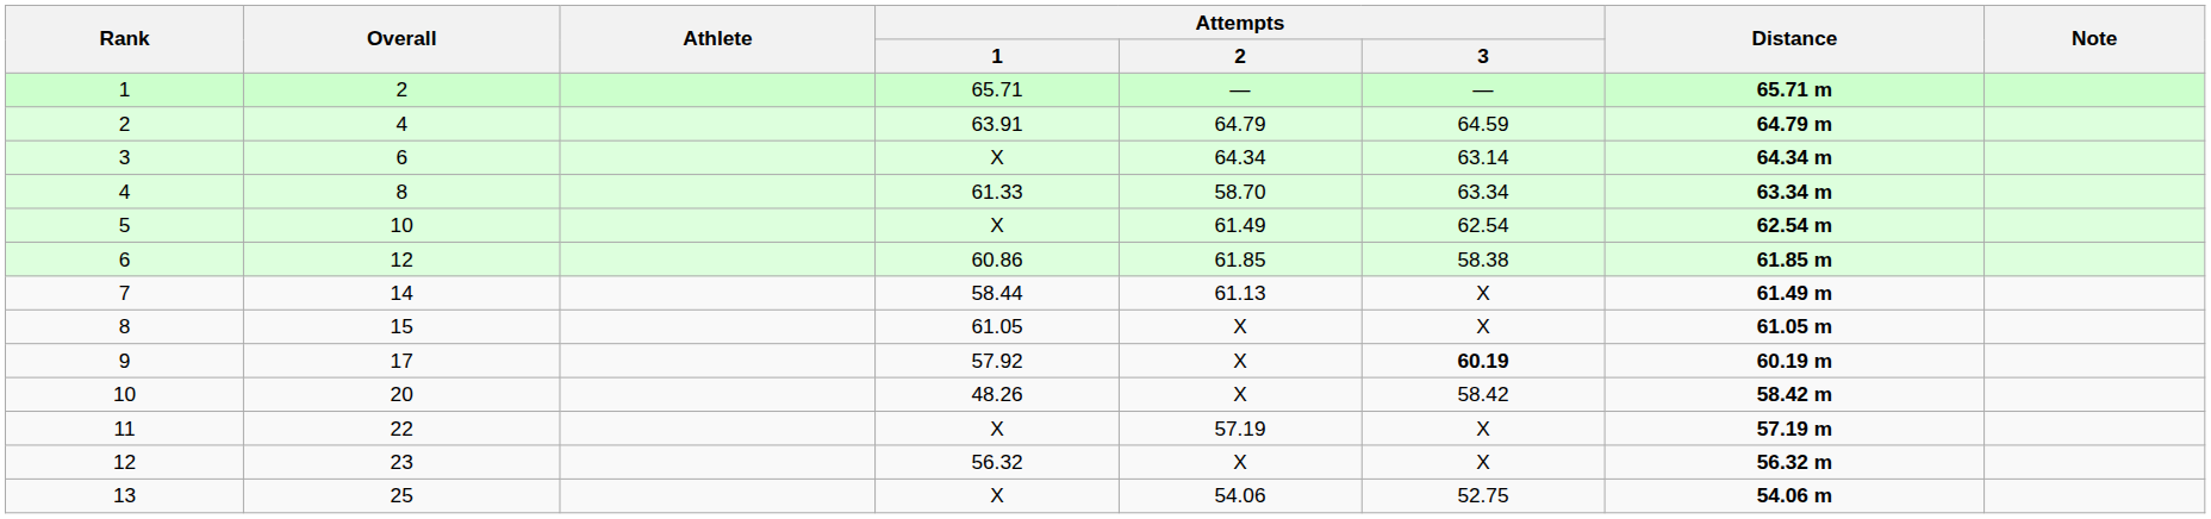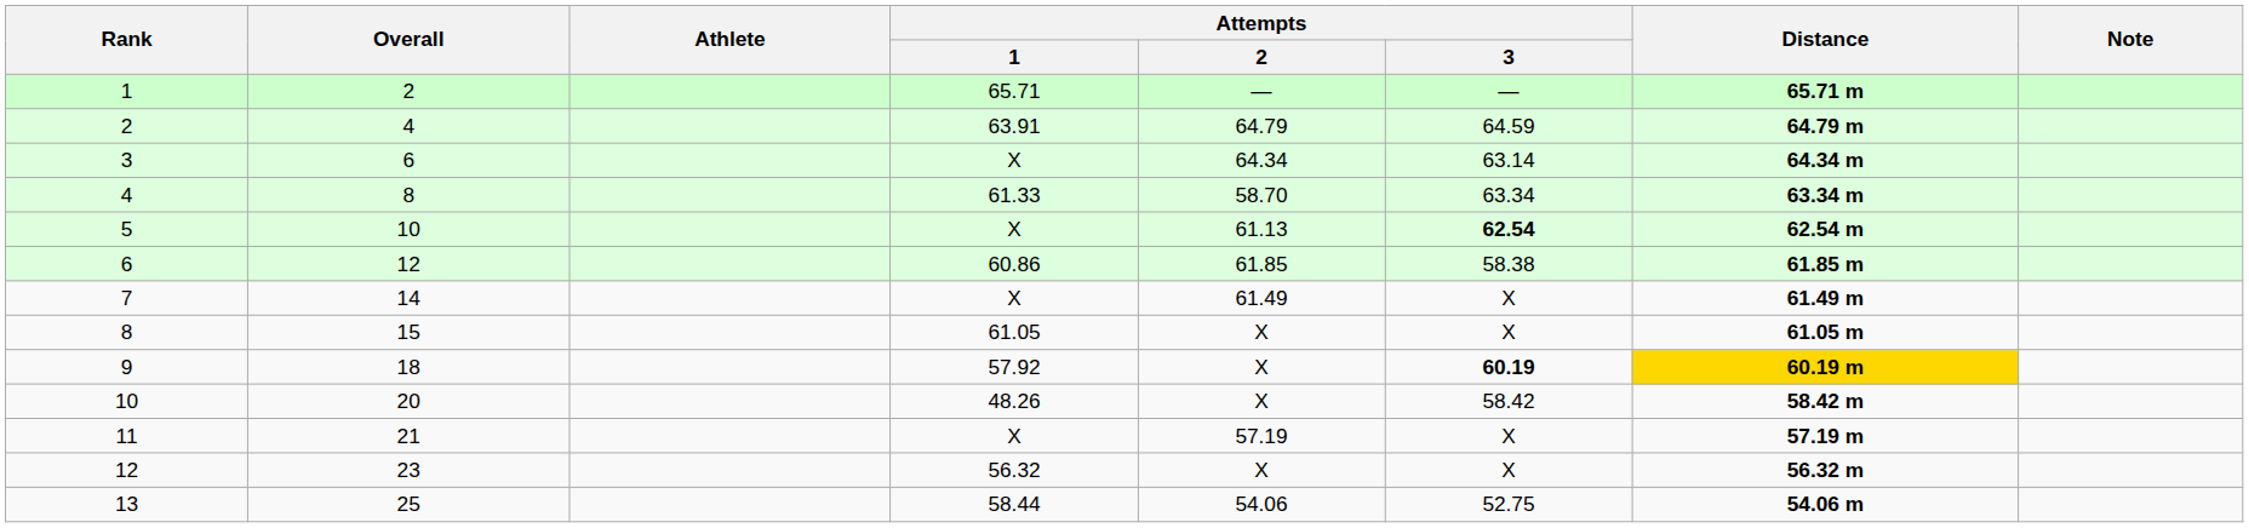5 | Attempts / 2: 61.49 -> 61.13
5 | Attempts / 3: normal -> bold
7 | Attempts / 1: 58.44 -> X
7 | Attempts / 2: 61.13 -> 61.49
9 | Overall: 17 -> 18
9 | Distance: no background -> gold background
11 | Overall: 22 -> 21
13 | Attempts / 1: X -> 58.44
